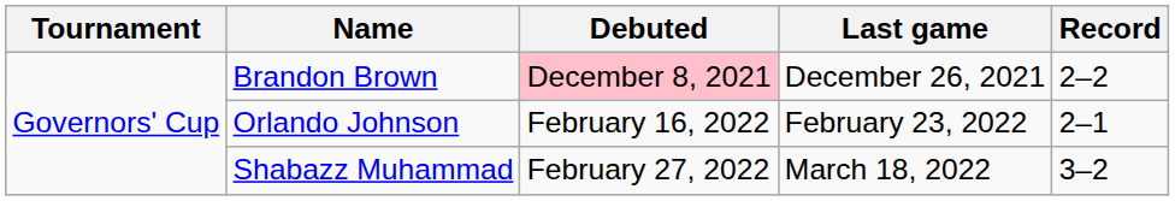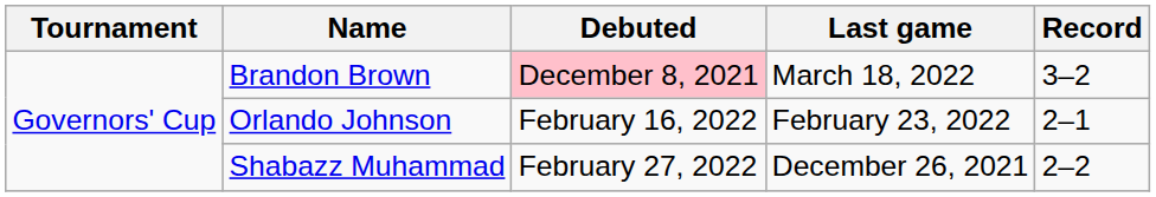Brandon Brown | Last game: December 26, 2021 -> March 18, 2022
Brandon Brown | Record: 2–2 -> 3–2
Shabazz Muhammad | Last game: March 18, 2022 -> December 26, 2021
Shabazz Muhammad | Record: 3–2 -> 2–2
